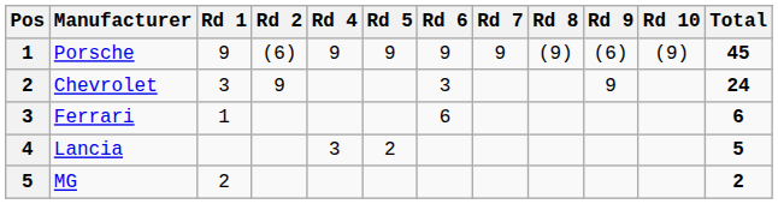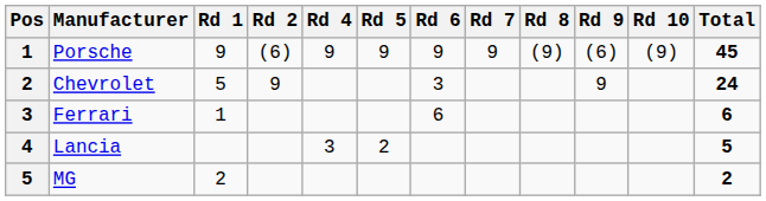Chevrolet | Rd 1: 3 -> 5
